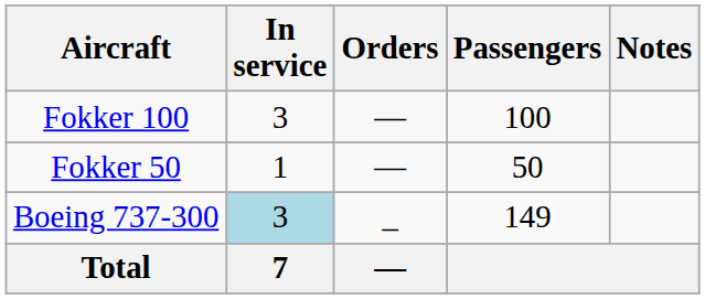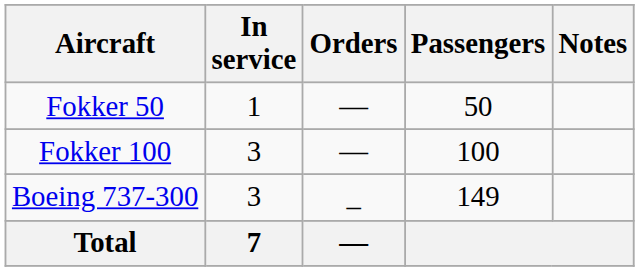rows swapped: Fokker 50 <-> Fokker 100
Boeing 737-300 | In service: lightblue background -> no background
